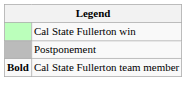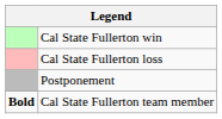+ row: Cal State Fullerton loss
